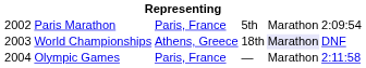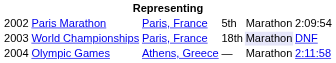World Championships | column 3: Athens, Greece -> Paris, France
Olympic Games | column 3: Paris, France -> Athens, Greece
